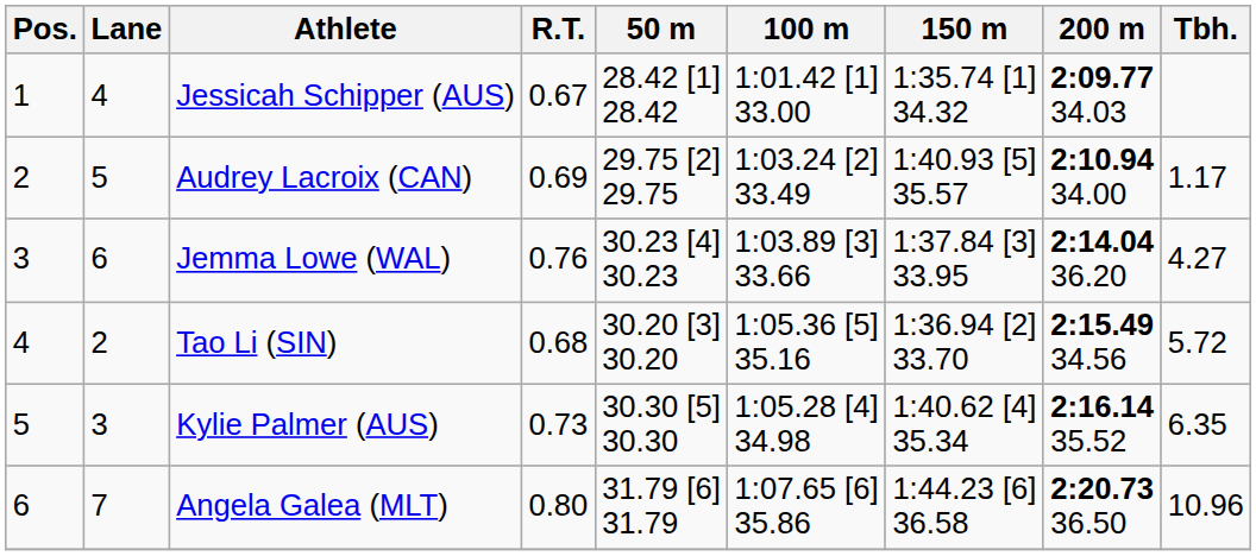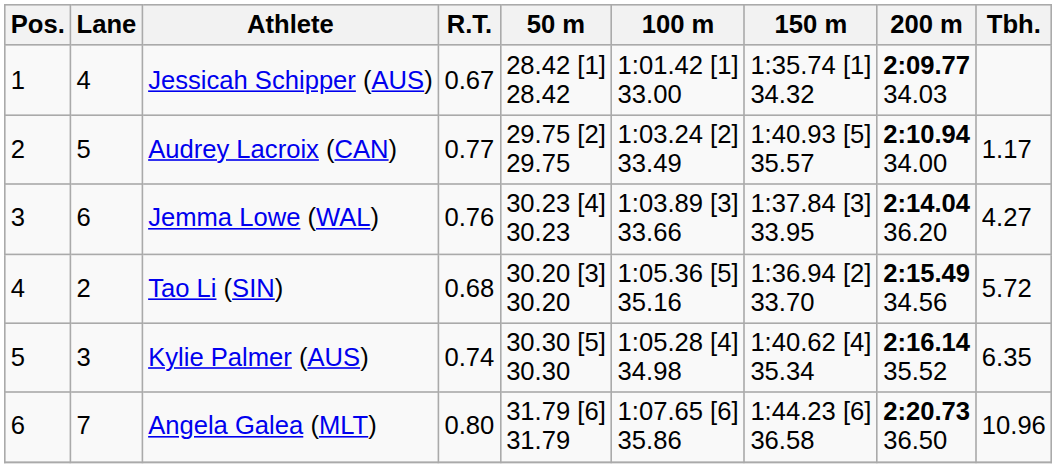Audrey Lacroix (CAN) | R.T.: 0.69 -> 0.77
Kylie Palmer (AUS) | R.T.: 0.73 -> 0.74
